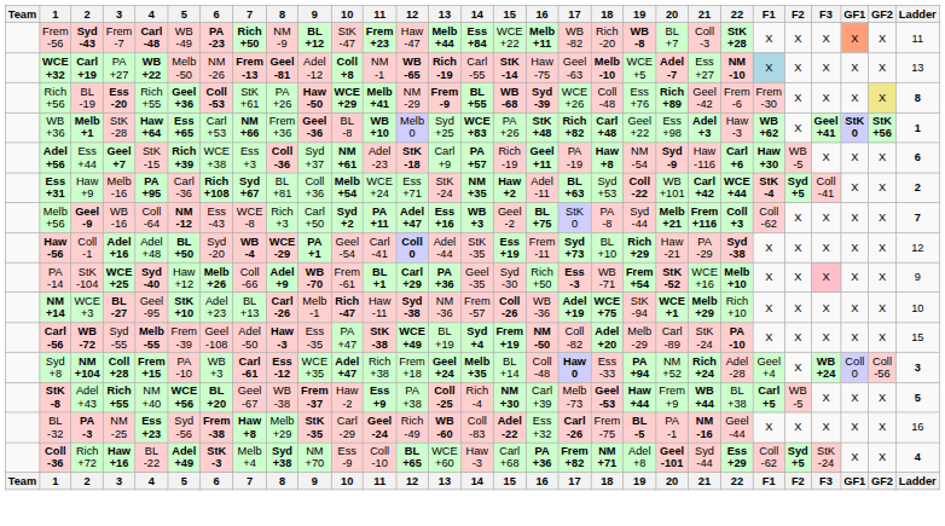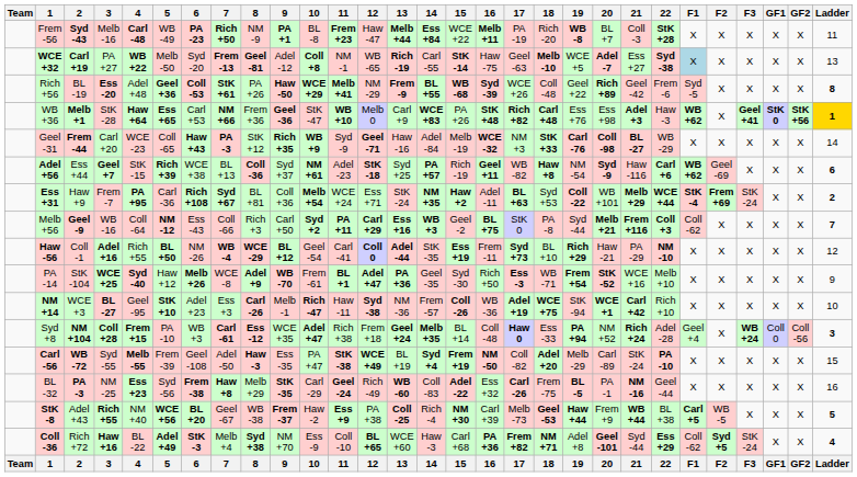Frem -56 | 3: Frem -7 -> Melb -16
Frem -56 | 9: BL +12 -> PA +1
Frem -56 | 10: StK -47 -> BL -8
Frem -56 | 17: WB -82 -> PA -19
Frem -56 | GF1: lightsalmon background -> no background
WCE +32 | 6: NM -26 -> Syd -20
WCE +32 | 12: bold -> normal
WCE +32 | 22: NM -10 -> Syd -38
Rich +56 | 4: Rich +55 -> Adel +48
Rich +56 | 7: normal -> bold
Rich +56 | 19: Ess +76 -> Geel +22
Rich +56 | F1: Frem -30 -> Syd -5
Rich +56 | GF2: khaki background -> no background
WB +36 | 10: BL -8 -> StK -47
WB +36 | 13: Syd +25 -> Carl +9
WB +36 | 19: Geel +22 -> Ess +76
WB +36 | Ladder: no background -> gold background
+ row: Geel -31 | Frem -44 | Carl +20 | WCE -23 | Coll -65 | Haw +43 | PA -3 | StK +12 | Rich +35 | WB +9 | Syd -9 | Geel -71 | Haw -16 | Adel -84 | Melb -19 | WCE -32 | NM +3 | StK +33 | Carl -76 | Coll -98 | BL -27 | WB -29 | X | X | X | X | X | 14
Adel +56 | 7: Ess +3 -> BL +13
Adel +56 | 13: Carl +9 -> Syd +25
Adel +56 | 17: PA -19 -> WB -82
Adel +56 | F1: Haw +30 -> WB +62
Adel +56 | F2: WB -5 -> Geel -69
Ess +31 | 3: Melb -16 -> Frem -7
Ess +31 | 21: Carl +42 -> Melb +29
Ess +31 | F2: Syd +5 -> Frem +69
Ess +31 | F3: Coll -41 -> StK -24
Melb +56 | 7: WCE -8 -> Coll -66
Melb +56 | 12: Adel +47 -> Carl +29
Haw -56 | 4: Adel +48 -> Rich +55
Haw -56 | 6: Syd -20 -> NM -26
Haw -56 | 9: PA +1 -> BL +12
Haw -56 | 13: normal -> bold
Haw -56 | 22: Syd -38 -> NM -10
PA -14 | 7: Coll -66 -> WCE -8
PA -14 | 12: Carl +29 -> Adel +47
PA -14 | 22: bold -> normal
PA -14 | F3: pink background -> no background
NM +14 | 7: BL +13 -> Ess +3
NM +14 | 21: Melb +29 -> Carl +42
rows swapped: Carl -56 <-> Syd +8
rows swapped: StK -8 <-> BL -32
